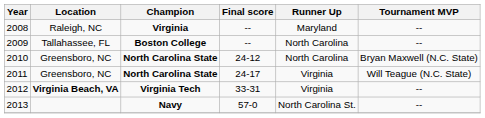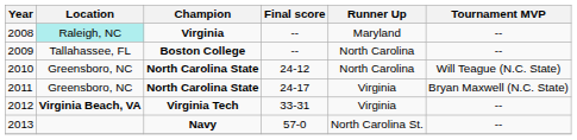2008 | Location: no background -> paleturquoise background
2010 | Tournament MVP: Bryan Maxwell (N.C. State) -> Will Teague (N.C. State)
2011 | Tournament MVP: Will Teague (N.C. State) -> Bryan Maxwell (N.C. State)
